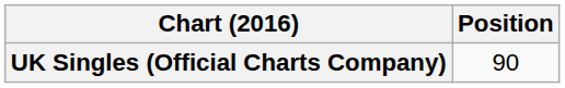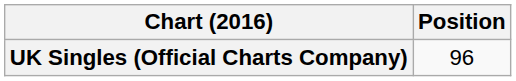UK Singles (Official Charts Company) | Position: 90 -> 96
